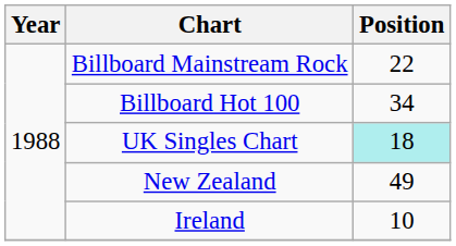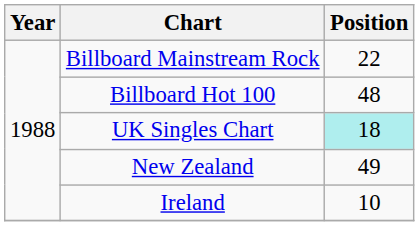Billboard Hot 100 | Position: 34 -> 48
